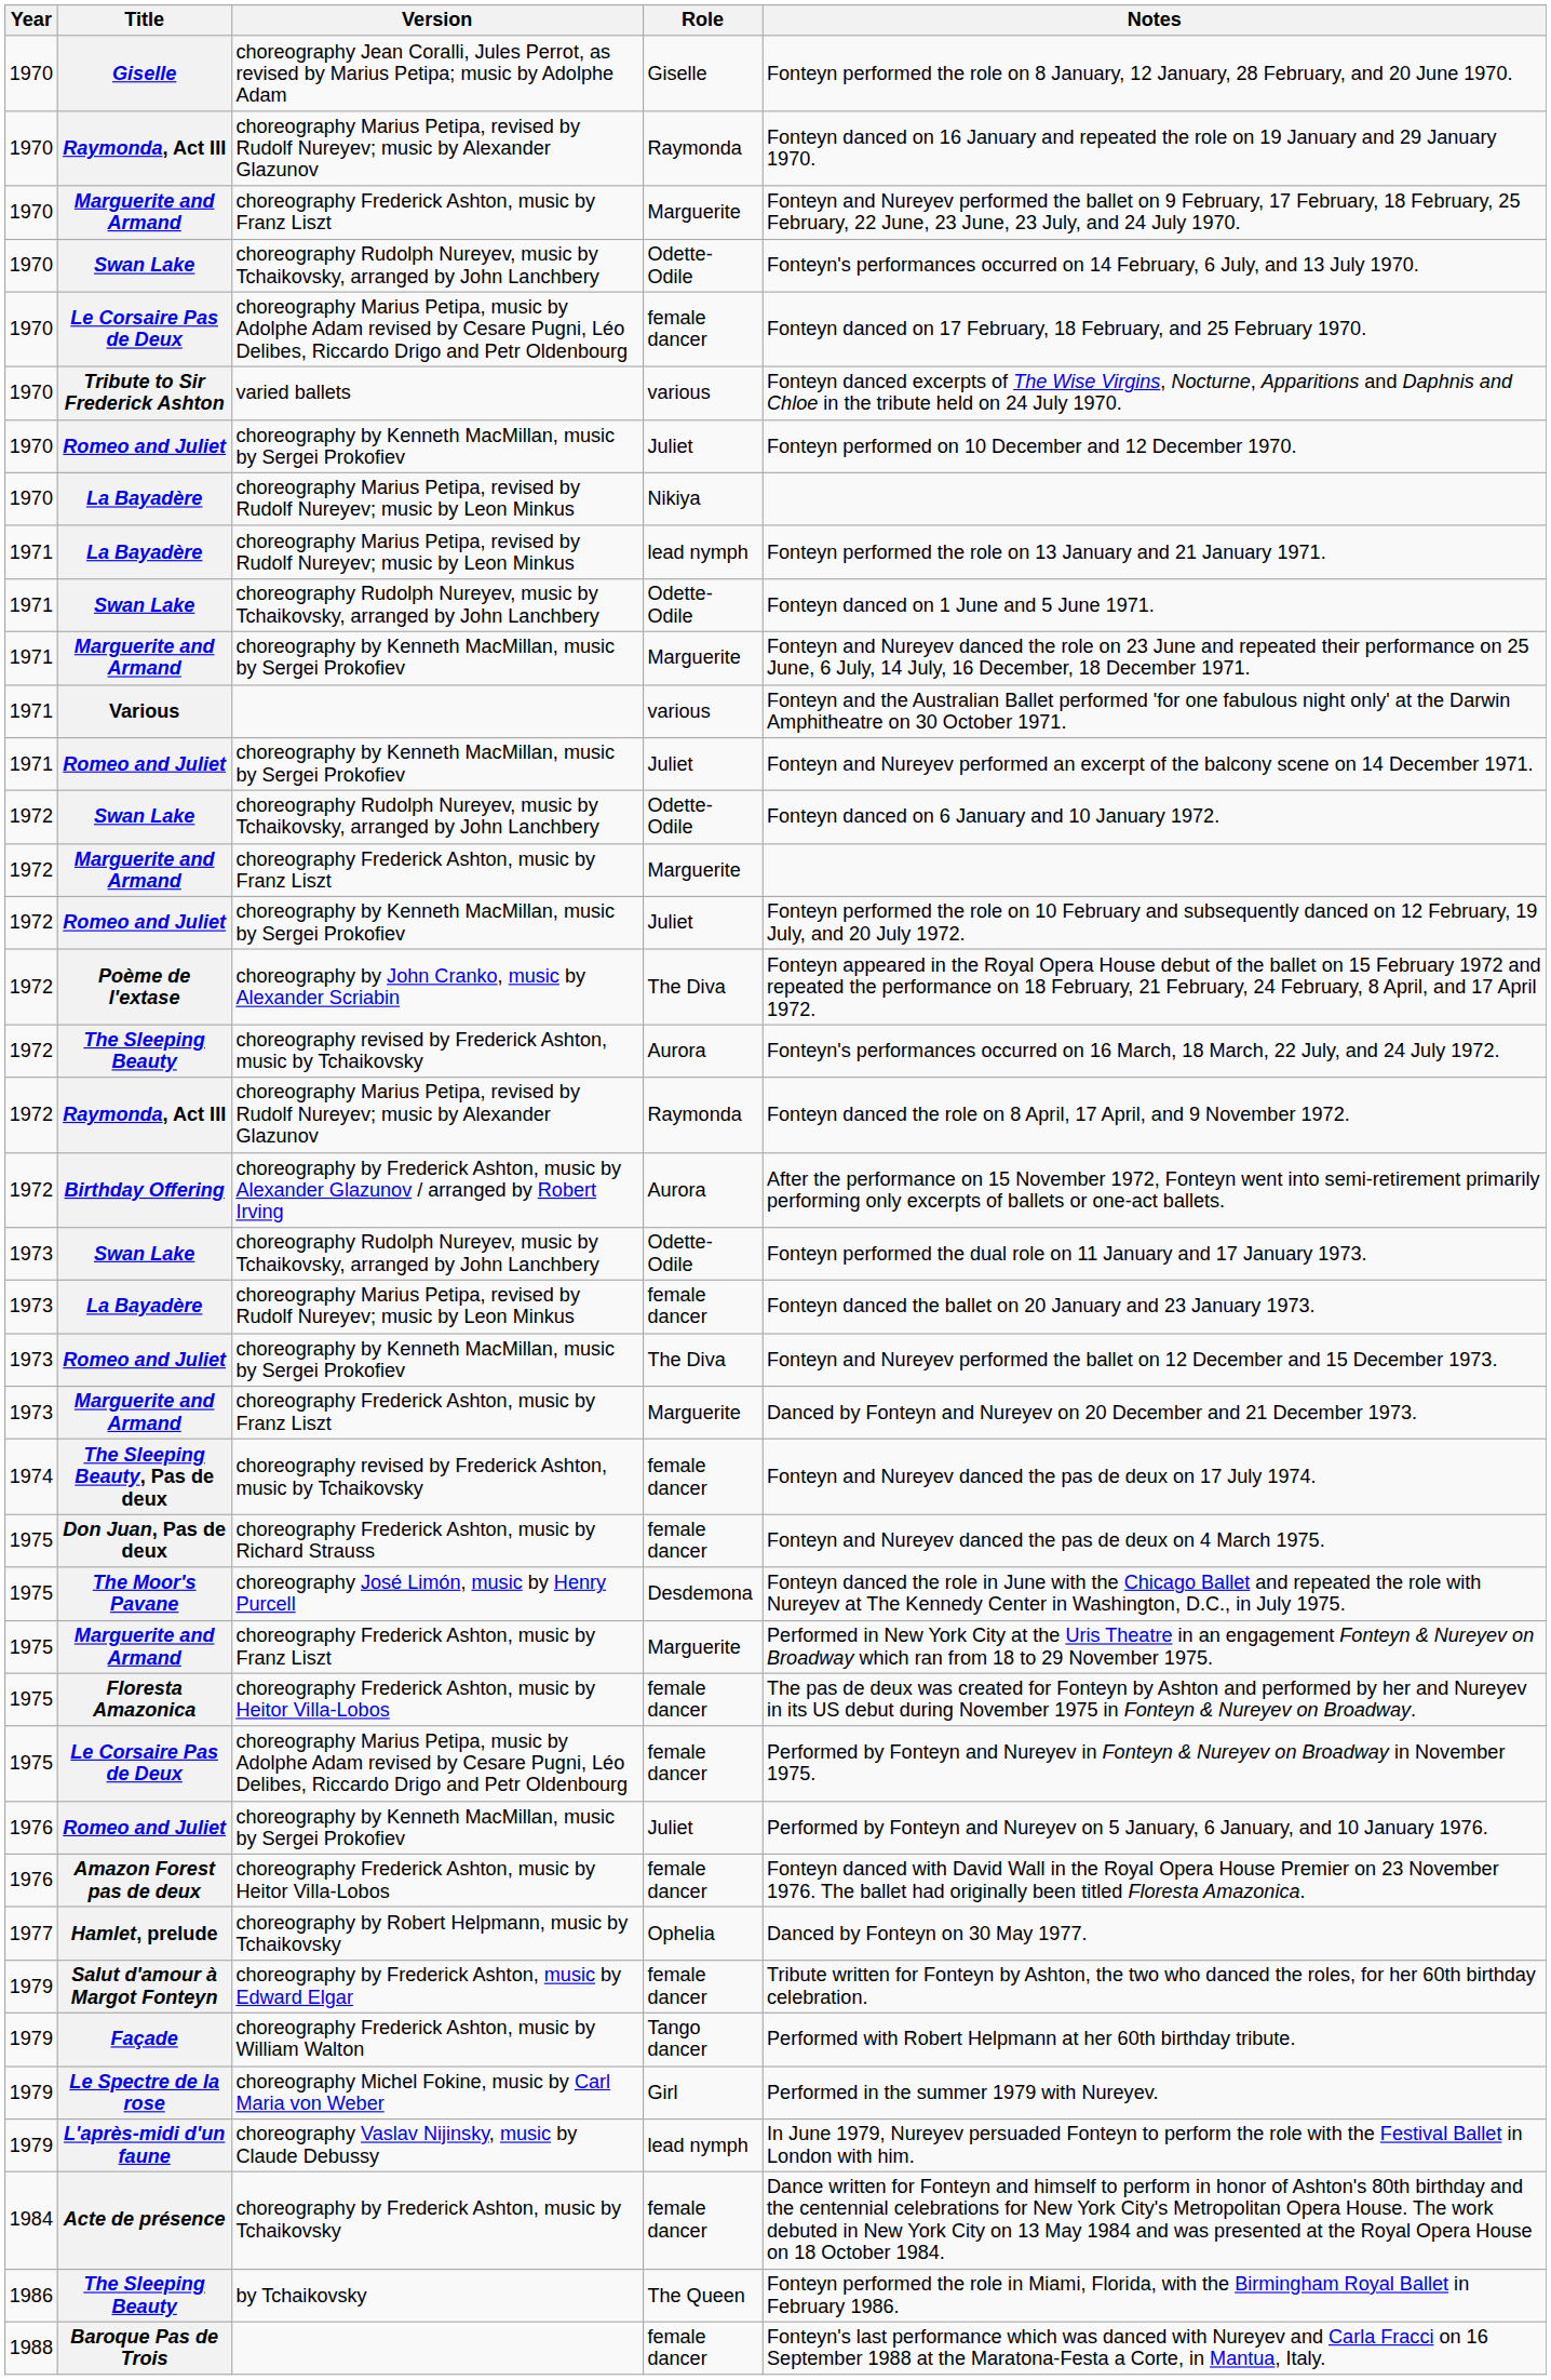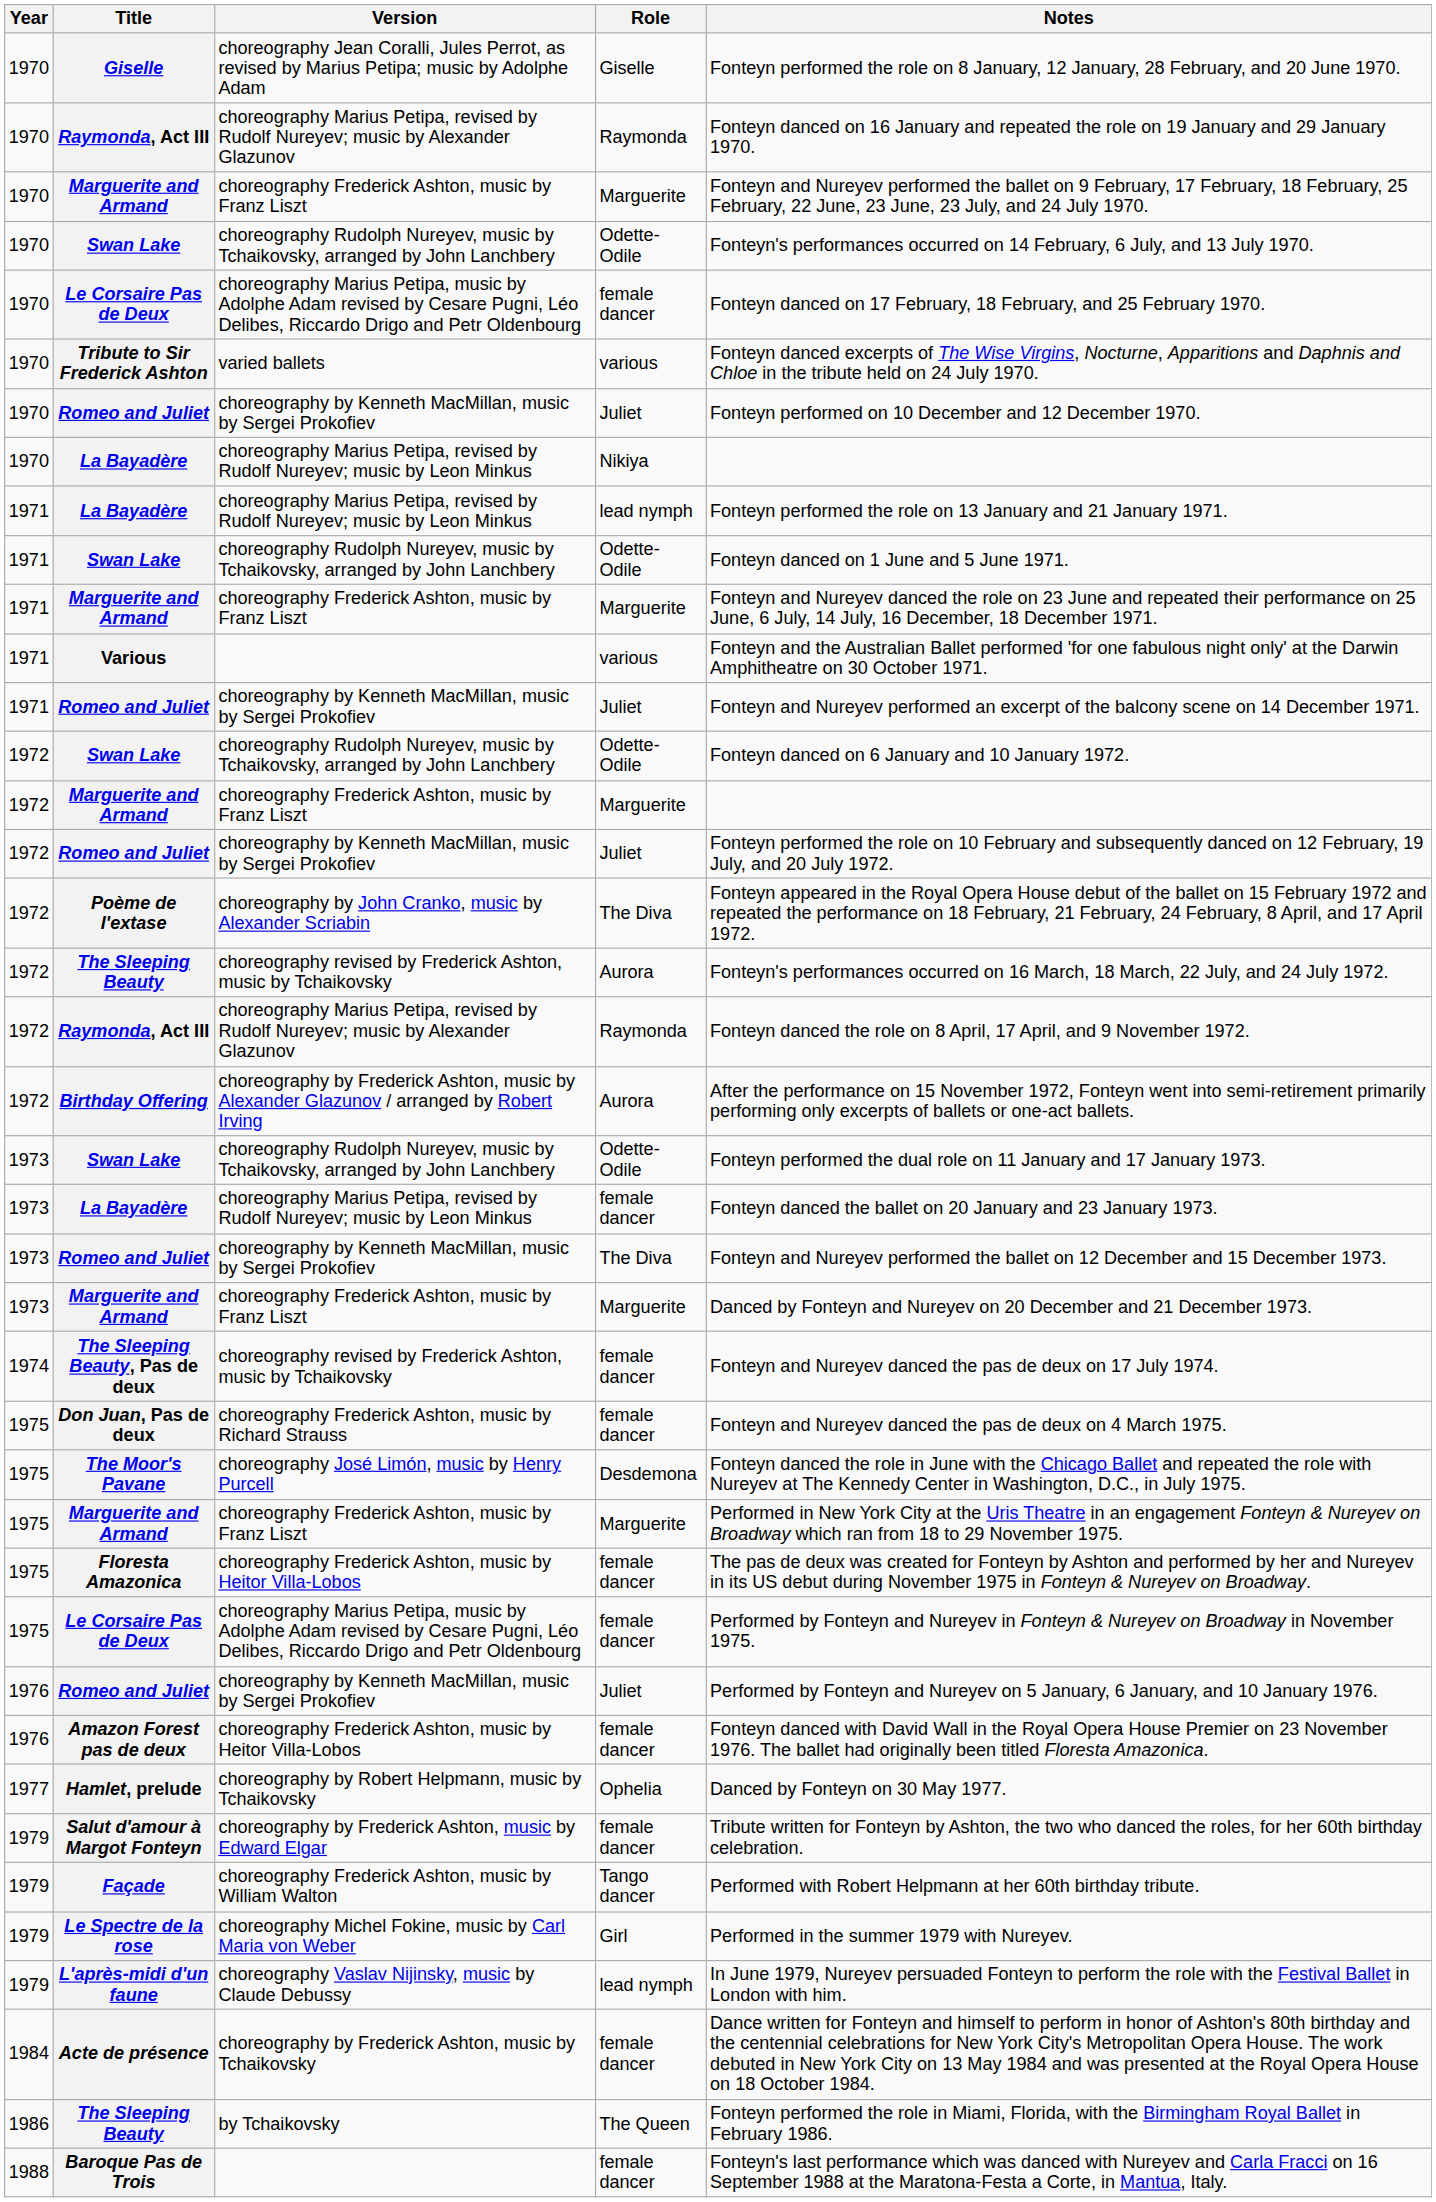1971 / Marguerite and Armand | Version: choreography by Kenneth MacMillan, music by Sergei Prokofiev -> choreography Frederick Ashton, music by Franz Liszt
